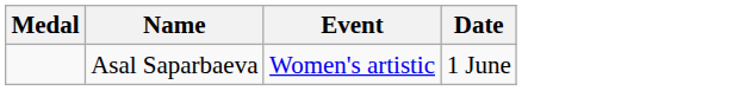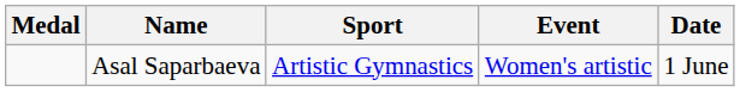+ column: Sport | Artistic Gymnastics
